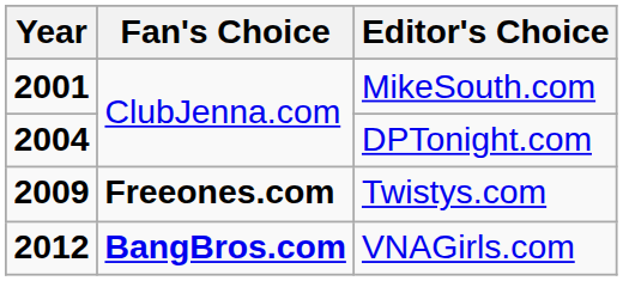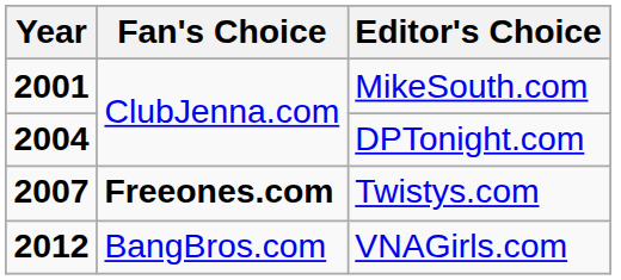Twistys.com | Year: 2009 -> 2007
VNAGirls.com | Fan's Choice: bold -> normal
